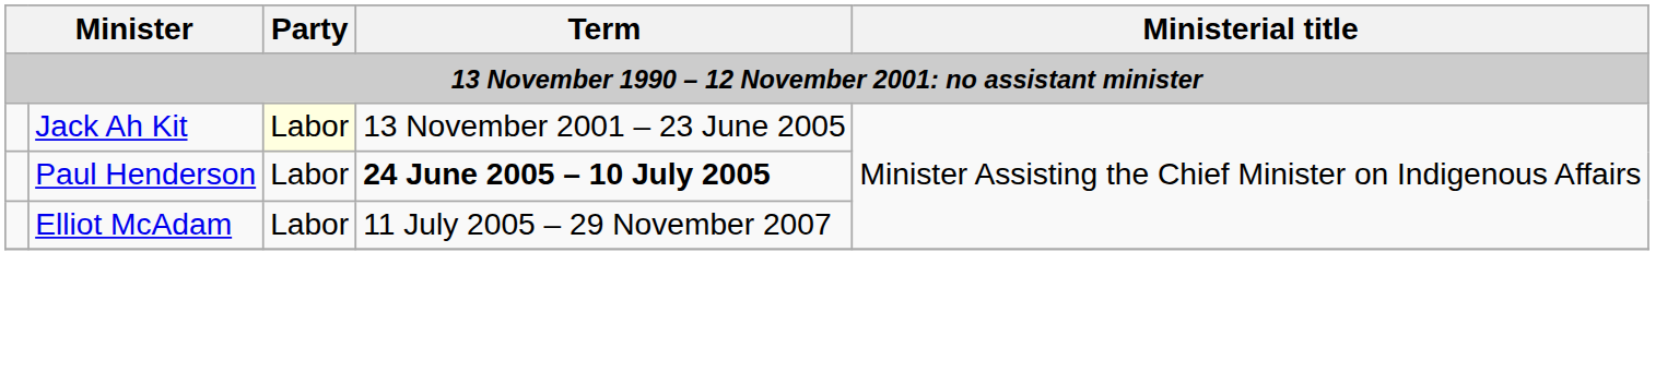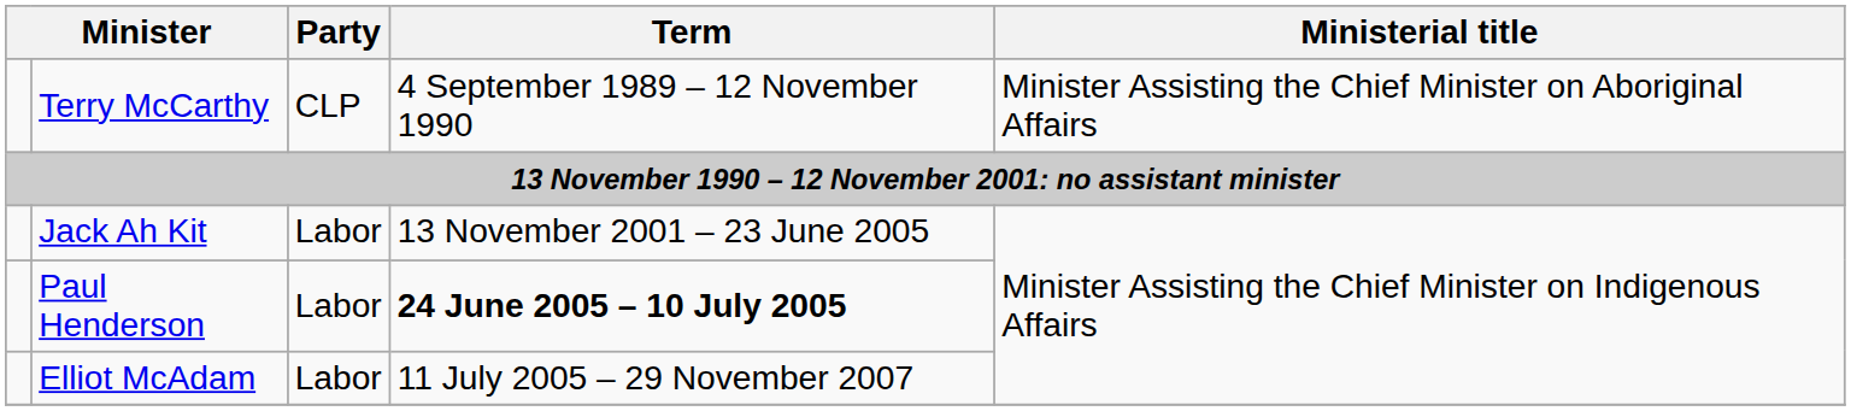+ row: Terry McCarthy | CLP | 4 September 1989 – 12 November 1990 | Minister Assisting the Chief Minister on Aboriginal Affairs
Jack Ah Kit | Party: lightyellow background -> no background
